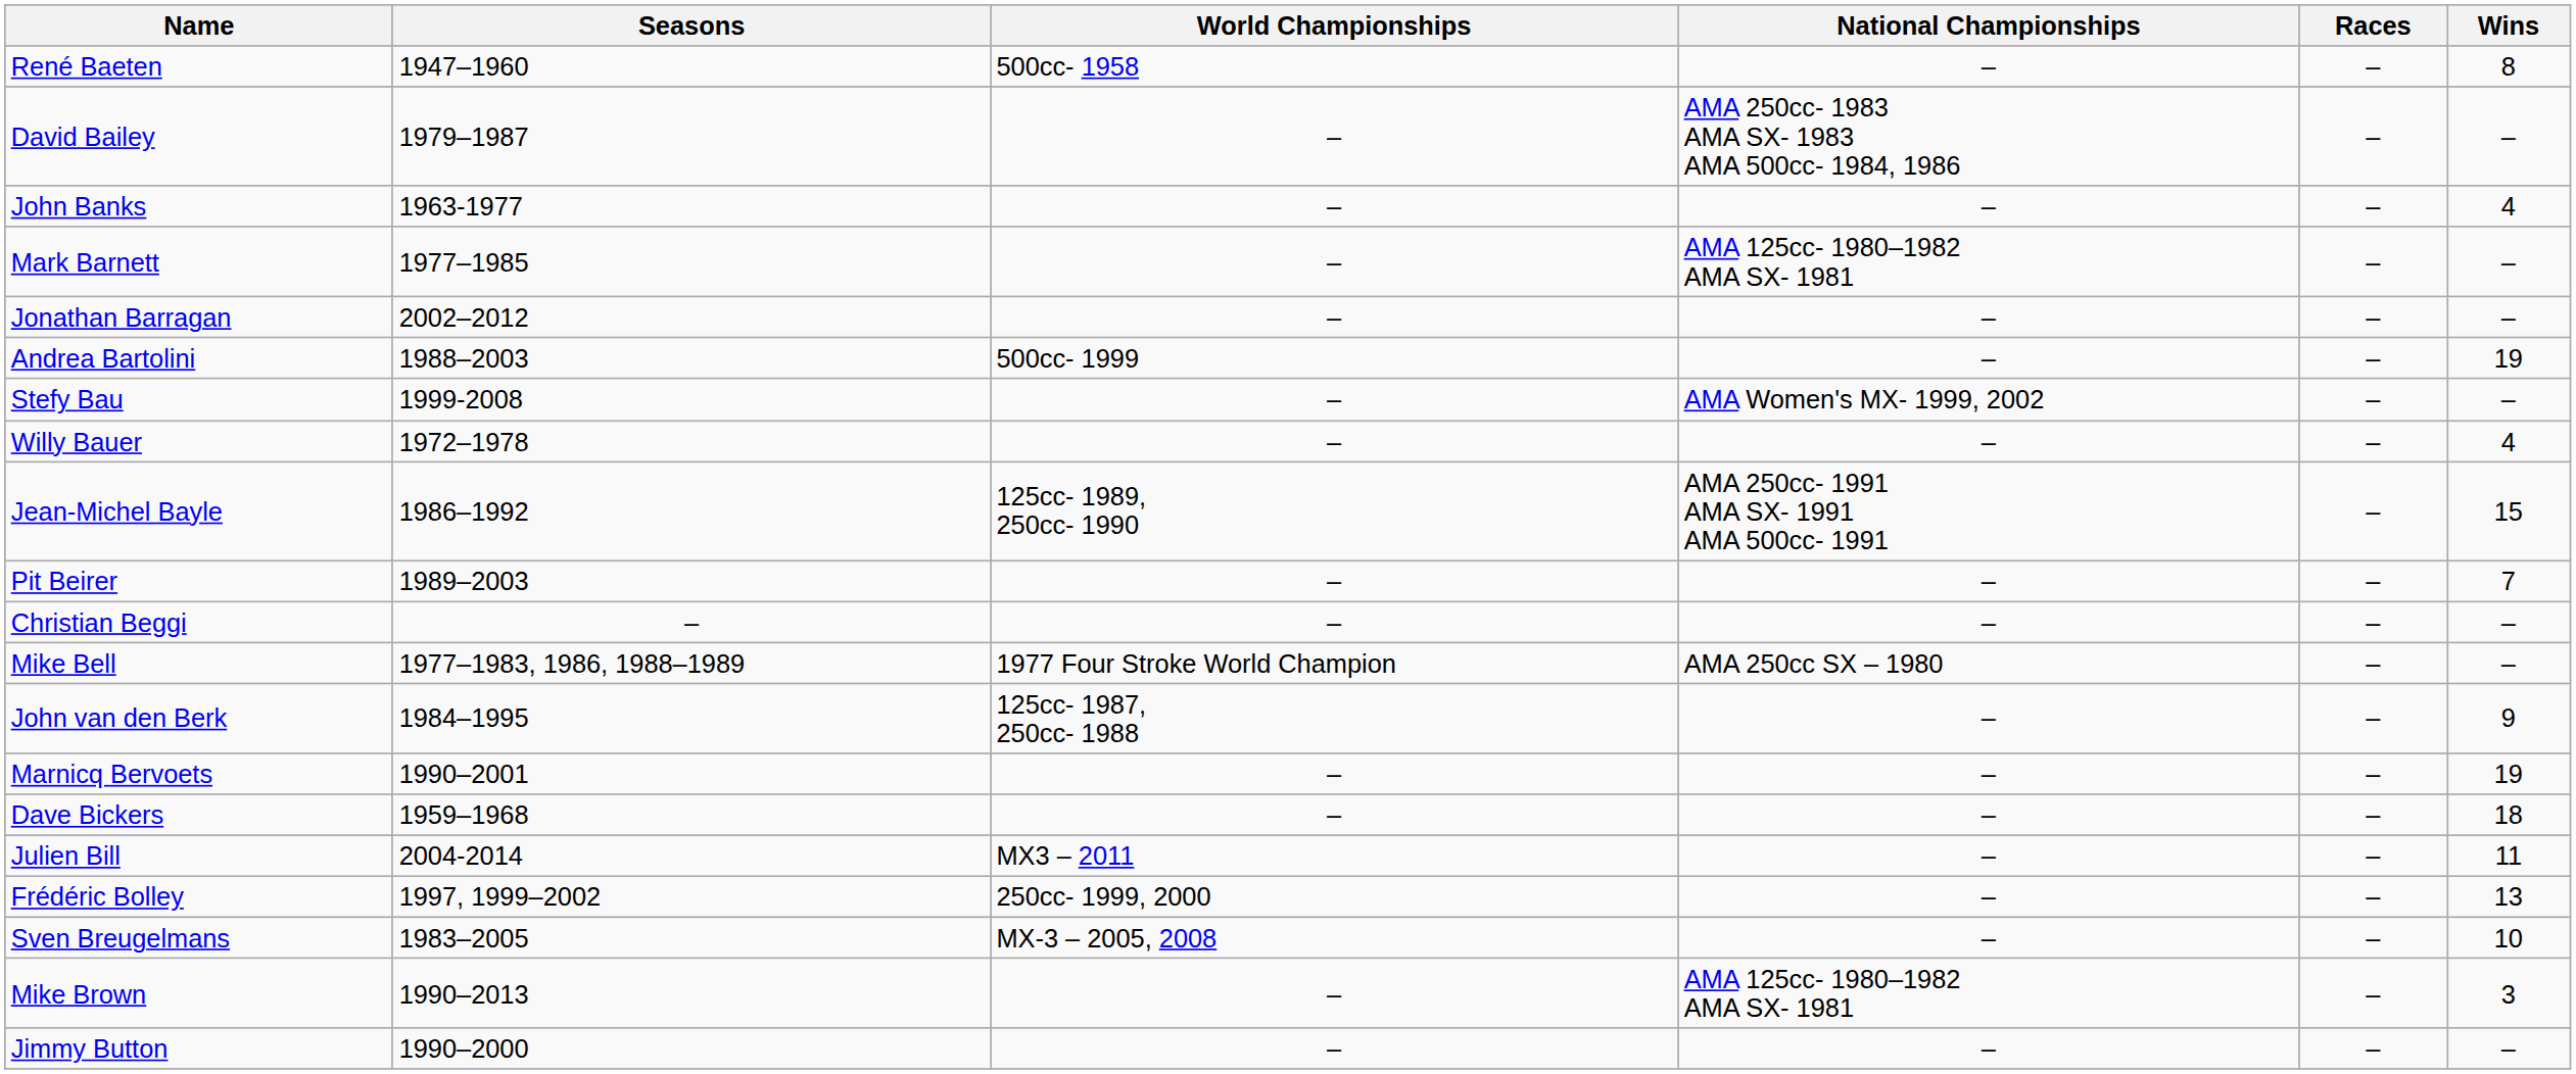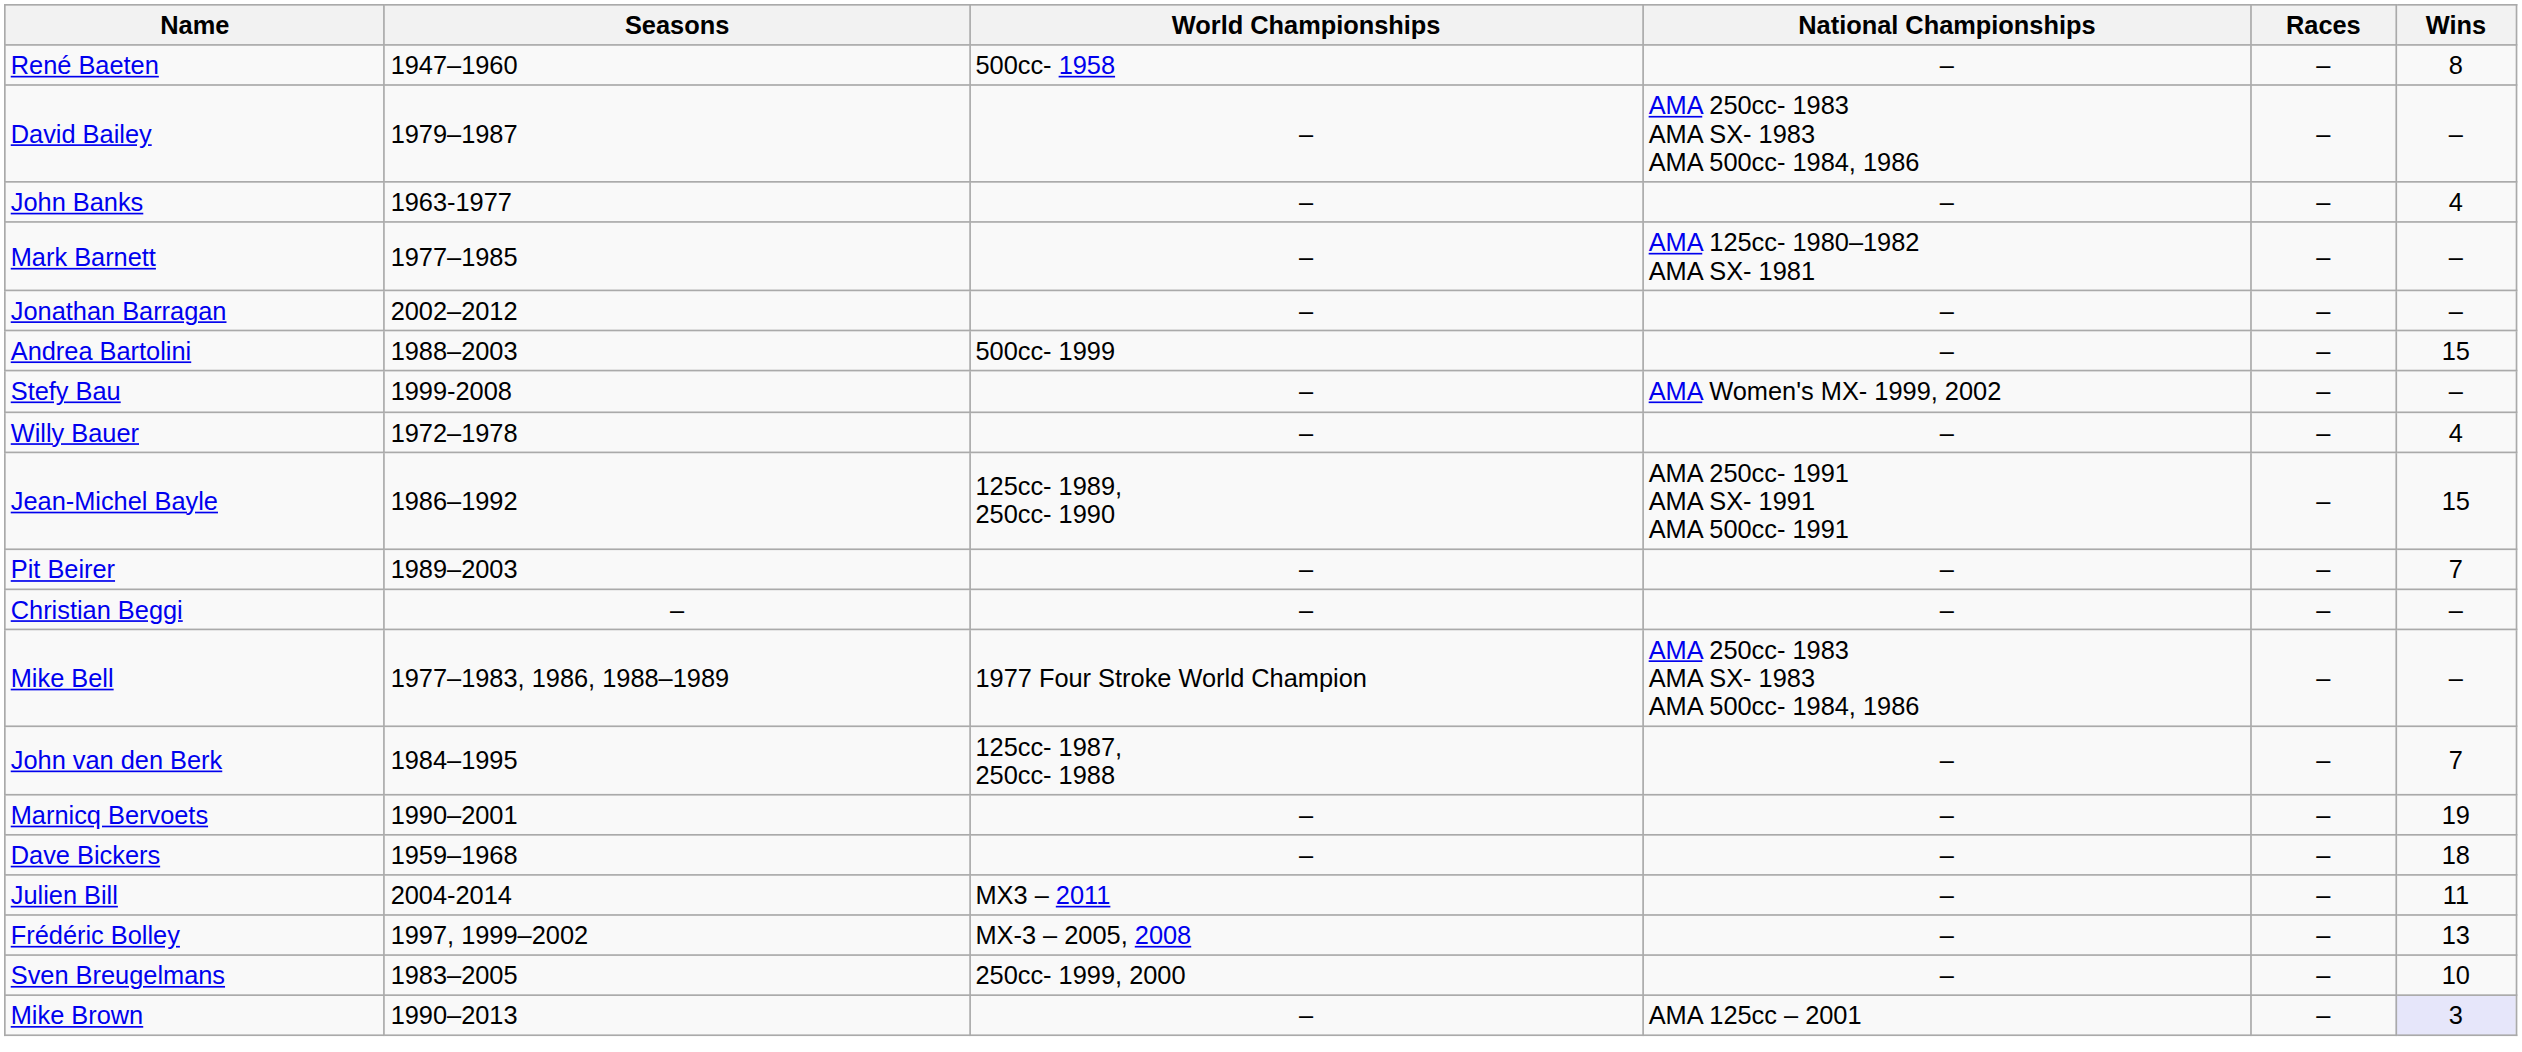Andrea Bartolini | Wins: 19 -> 15
Mike Bell | National Championships: AMA 250cc SX – 1980 -> AMA 250cc- 1983 AMA SX- 1983 AMA 500cc- 1984, 1986
John van den Berk | Wins: 9 -> 7
Frédéric Bolley | World Championships: 250cc- 1999, 2000 -> MX-3 – 2005, 2008
Sven Breugelmans | World Championships: MX-3 – 2005, 2008 -> 250cc- 1999, 2000
Mike Brown | National Championships: AMA 125cc- 1980–1982 AMA SX- 1981 -> AMA 125cc – 2001
Mike Brown | Wins: no background -> lavender background
- row: Jimmy Button | 1990–2000 | – | – | – | –
